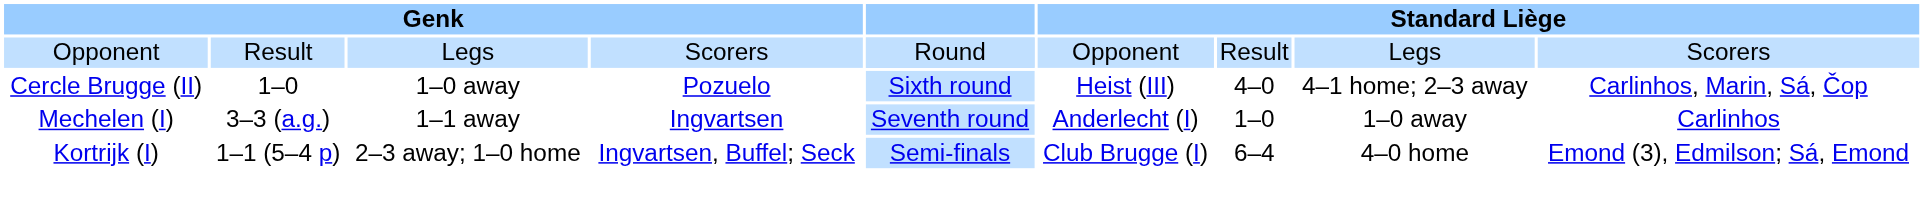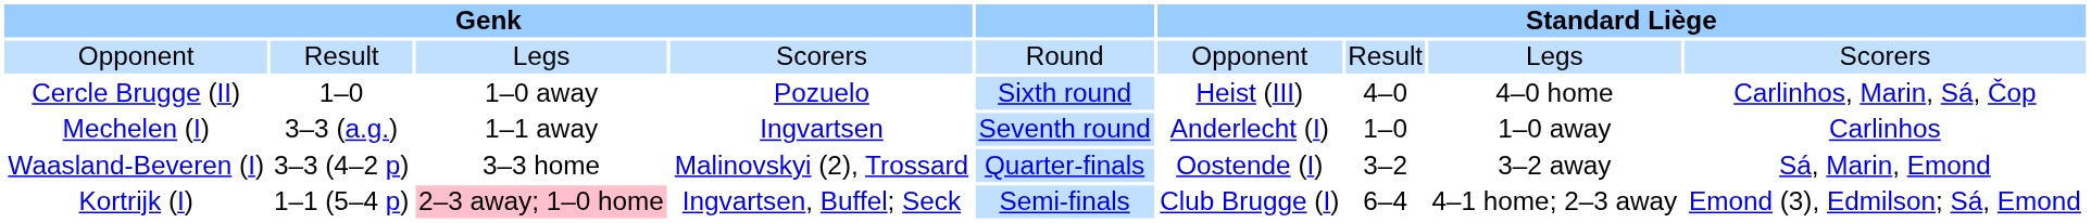Cercle Brugge (II) | column 8: 4–1 home; 2–3 away -> 4–0 home
+ row: Waasland-Beveren (I) | 3–3 (4–2 p) | 3–3 home | Malinovskyi (2), Trossard | Quarter-finals | Oostende (I) | 3–2 | 3–2 away | Sá, Marin, Emond
Kortrijk (I) | column 3: no background -> pink background
Kortrijk (I) | column 8: 4–0 home -> 4–1 home; 2–3 away
